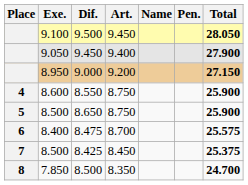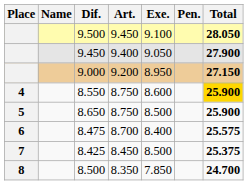columns swapped: Name <-> Exe.
8.550 | Total: no background -> gold background
